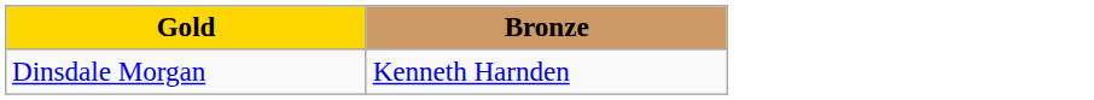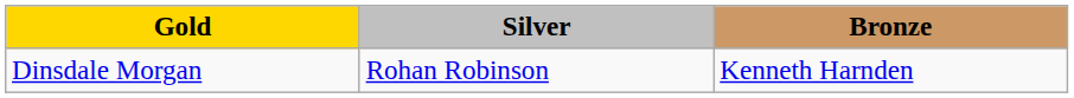+ column: Silver | Rohan Robinson
